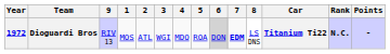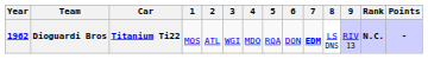columns swapped: Car <-> 9
Dioguardi Bros | Year: 1972 -> 1962
Dioguardi Bros | 6: lightgrey background -> no background
